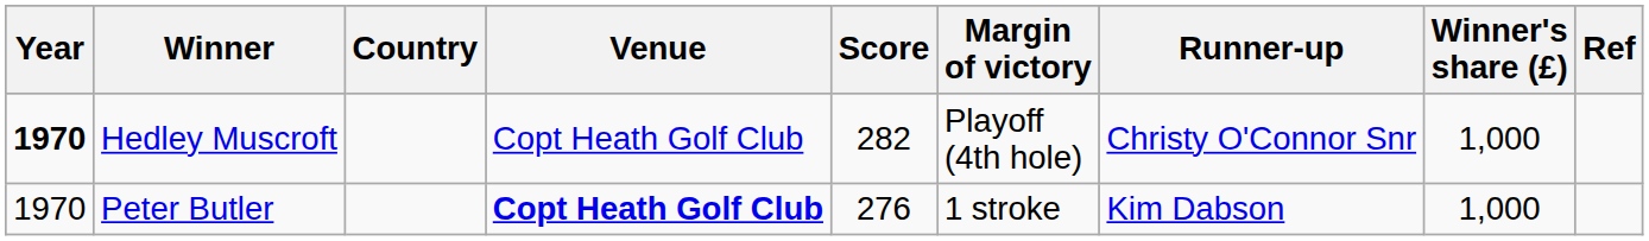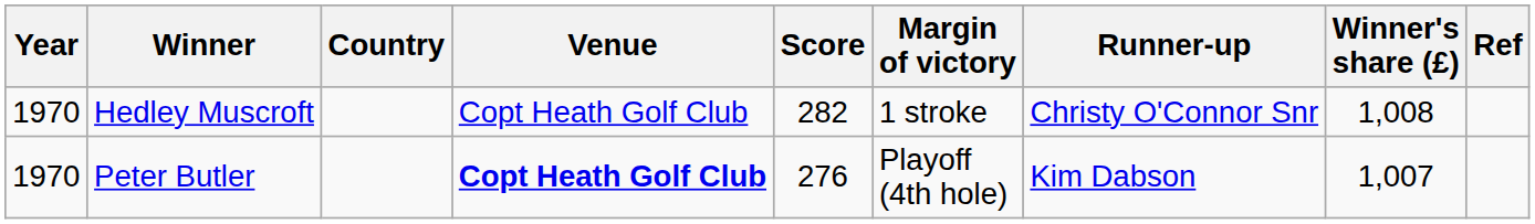Hedley Muscroft | Year: bold -> normal
Hedley Muscroft | Margin of victory: Playoff (4th hole) -> 1 stroke
Hedley Muscroft | Winner's share (£): 1,000 -> 1,008
Peter Butler | Margin of victory: 1 stroke -> Playoff (4th hole)
Peter Butler | Winner's share (£): 1,000 -> 1,007
